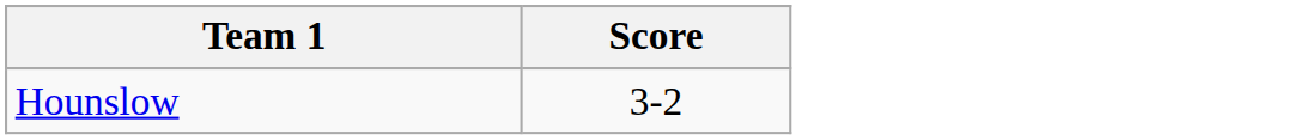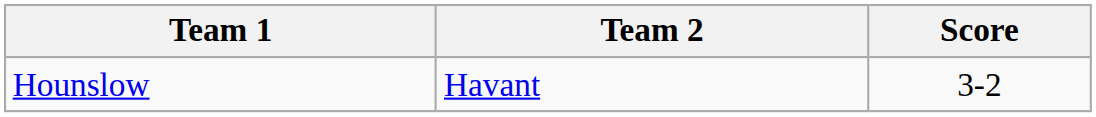+ column: Team 2 | Havant
